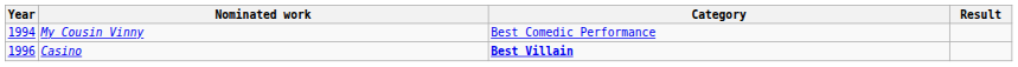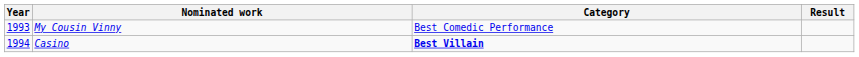My Cousin Vinny | Year: 1994 -> 1993
Casino | Year: 1996 -> 1994
